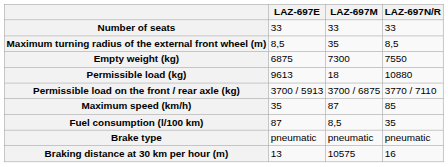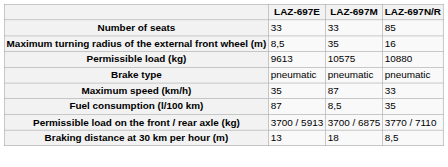Number of seats | LAZ-697N/R: 33 -> 85
Maximum turning radius of the external front wheel (m) | LAZ-697N/R: 8,5 -> 16
- row: Empty weight (kg) | 6875 | 7300 | 7550
Permissible load (kg) | LAZ-697M: 18 -> 10575
rows swapped: Permissible load on the front / rear axle (kg) <-> Brake type
Maximum speed (km/h) | LAZ-697N/R: 85 -> 33
Braking distance at 30 km per hour (m) | LAZ-697M: 10575 -> 18
Braking distance at 30 km per hour (m) | LAZ-697N/R: 16 -> 8,5
